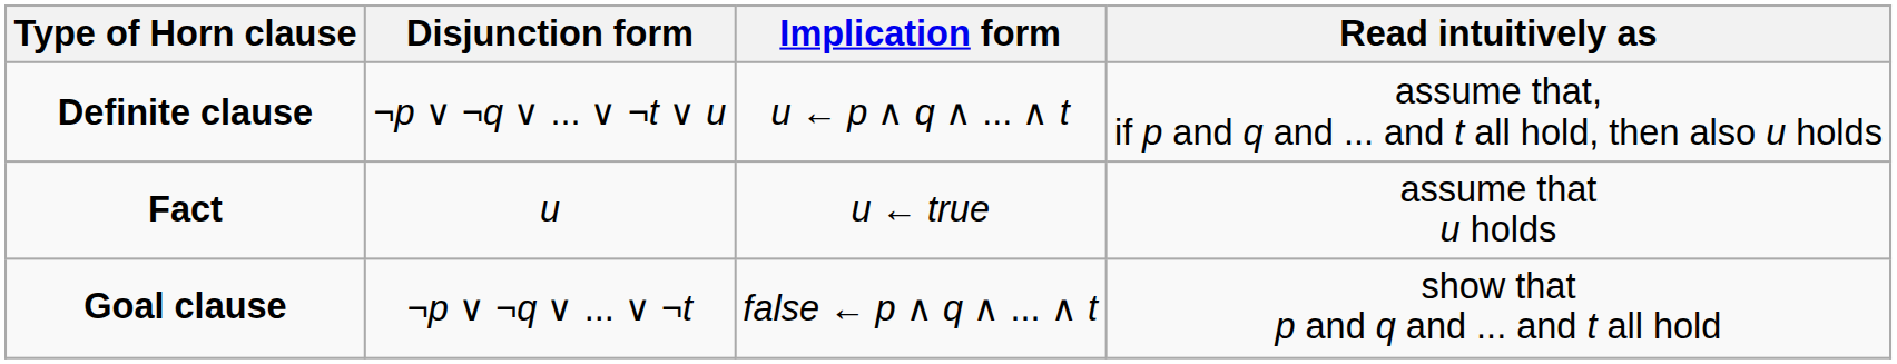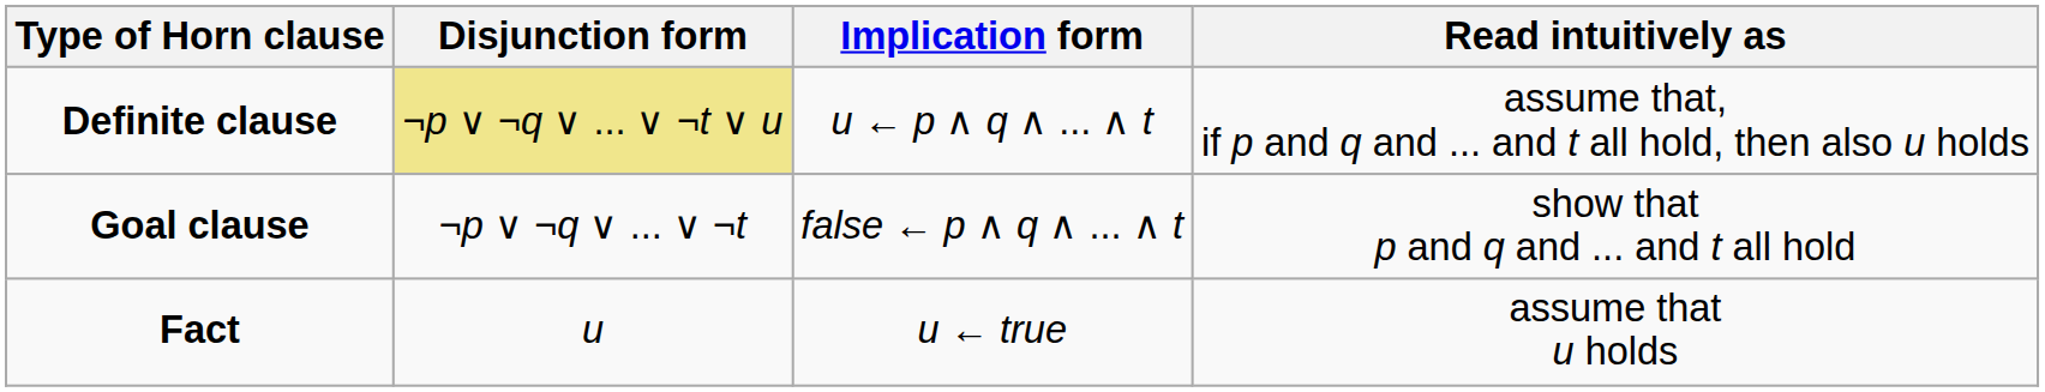Definite clause | Disjunction form: no background -> khaki background
rows swapped: Fact <-> Goal clause
